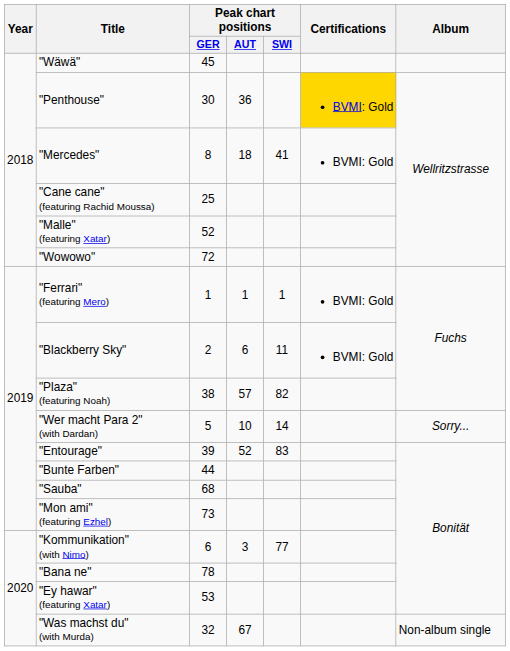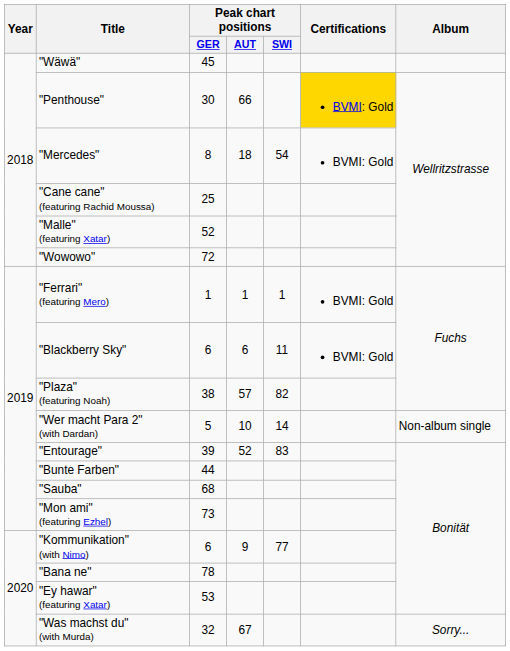"Penthouse" | Peak chart positions / AUT: 36 -> 66
"Mercedes" | Peak chart positions / SWI: 41 -> 54
"Blackberry Sky" | Peak chart positions / GER: 2 -> 6
"Wer macht Para 2" (with Dardan) | Album: Sorry... -> Non-album single
"Kommunikation" (with Nimo) | Peak chart positions / AUT: 3 -> 9
"Was machst du" (with Murda) | Album: Non-album single -> Sorry...
